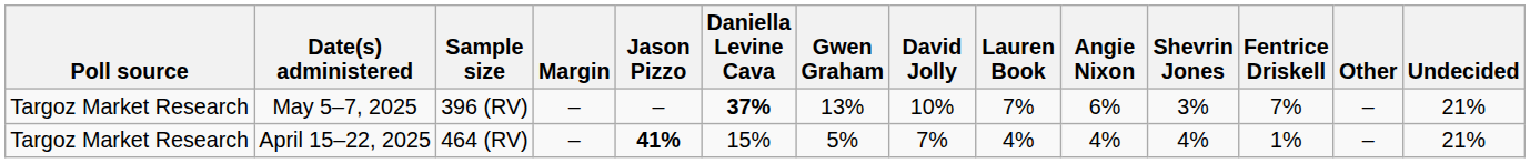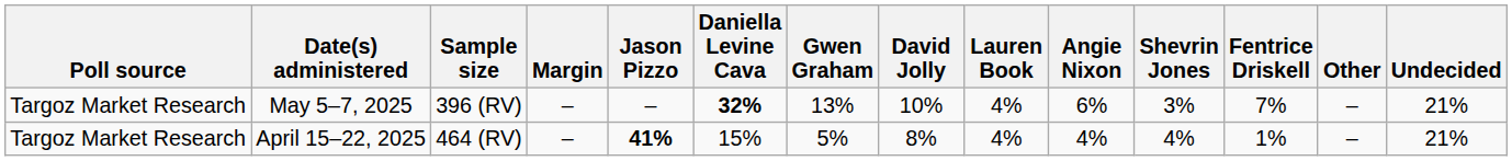May 5–7, 2025 | Daniella Levine Cava: 37% -> 32%
May 5–7, 2025 | Lauren Book: 7% -> 4%
April 15–22, 2025 | David Jolly: 7% -> 8%
